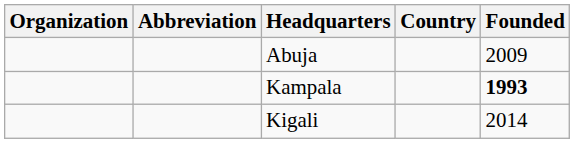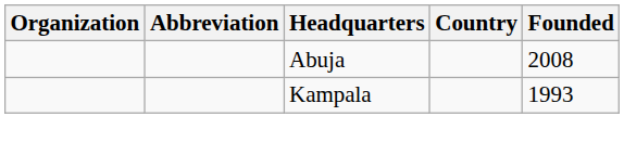Abuja | Founded: 2009 -> 2008
Kampala | Founded: bold -> normal
- row: Kigali | 2014
